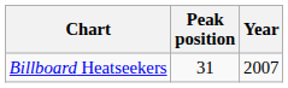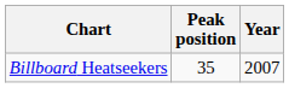Billboard Heatseekers | Peak position: 31 -> 35
